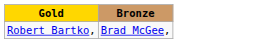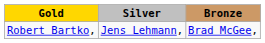+ column: Silver | Jens Lehmann,
